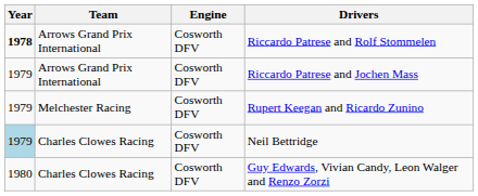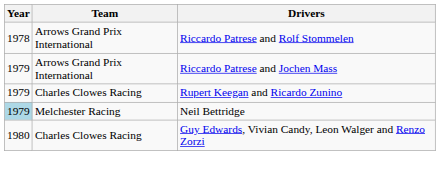- column: Engine | Cosworth DFV | Cosworth DFV | Cosworth DFV | Cosworth DFV | Cosworth DFV
Riccardo Patrese and Rolf Stommelen | Year: bold -> normal
Rupert Keegan and Ricardo Zunino | Team: Melchester Racing -> Charles Clowes Racing
Neil Bettridge | Team: Charles Clowes Racing -> Melchester Racing
